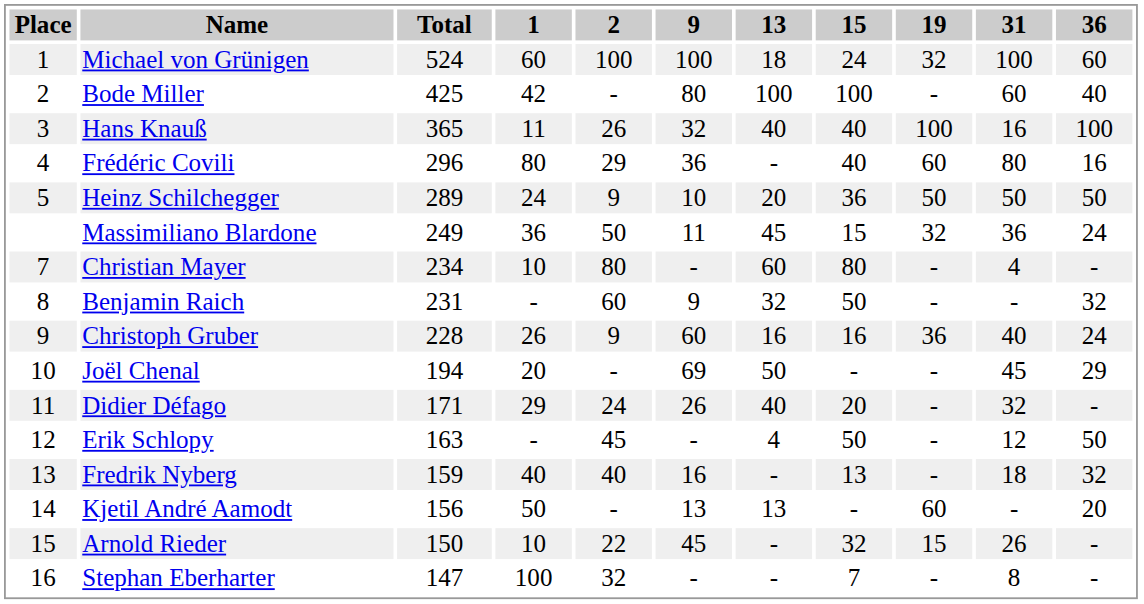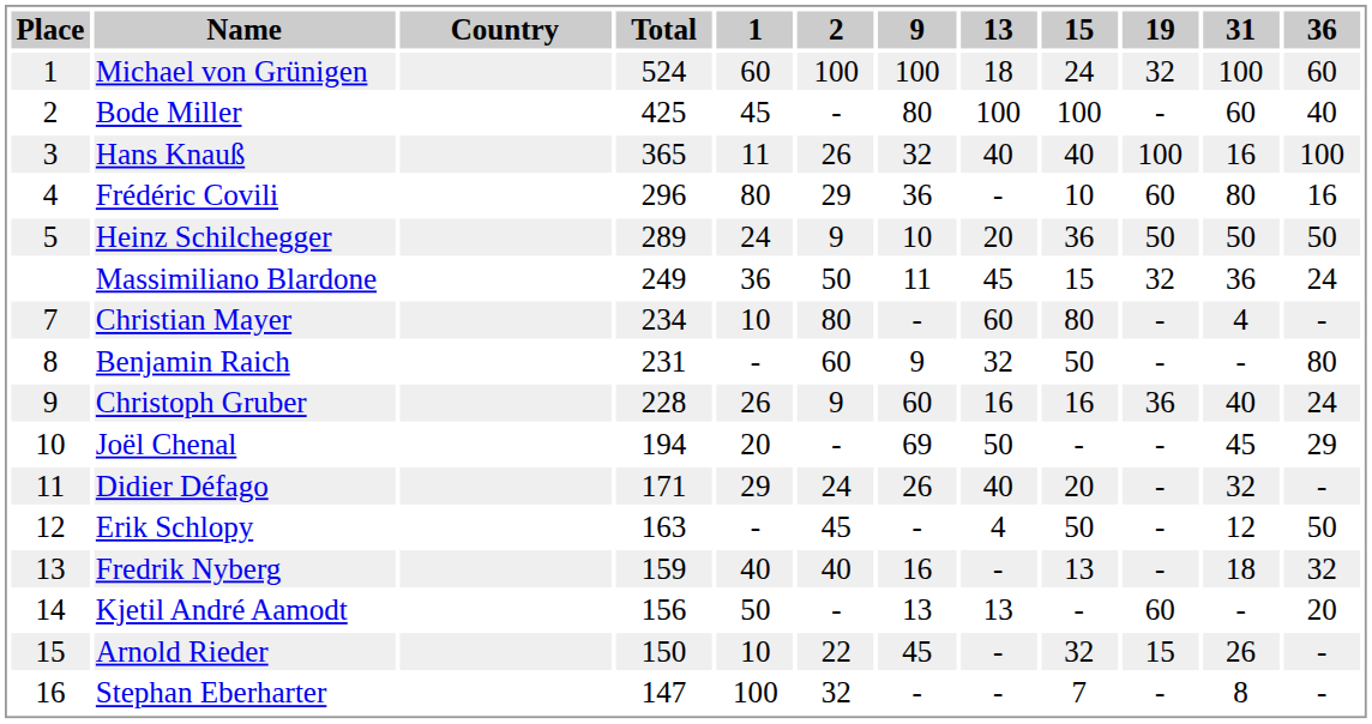+ column: Country
Bode Miller | 1: 42 -> 45
Frédéric Covili | 15: 40 -> 10
Benjamin Raich | 36: 32 -> 80
